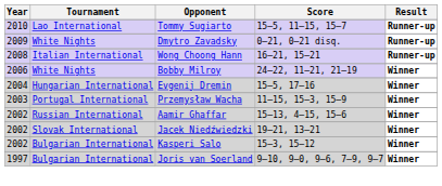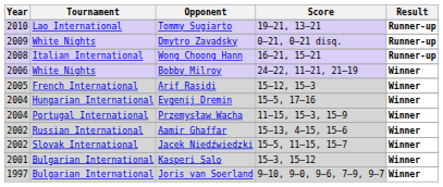Tommy Sugiarto | Score: 15–5, 11–15, 15–7 -> 19–21, 13–21
+ row: 2005 | French International | Arif Rasidi | 15–12, 15–3 | Winner
Przemysław Wacha | Year: 2003 -> 2004
Jacek Niedźwiedzki | Score: 19–21, 13–21 -> 15–5, 11–15, 15–7
Kasperi Salo | Year: 2002 -> 2001
